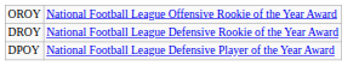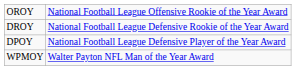+ row: WPMOY | Walter Payton NFL Man of the Year Award
